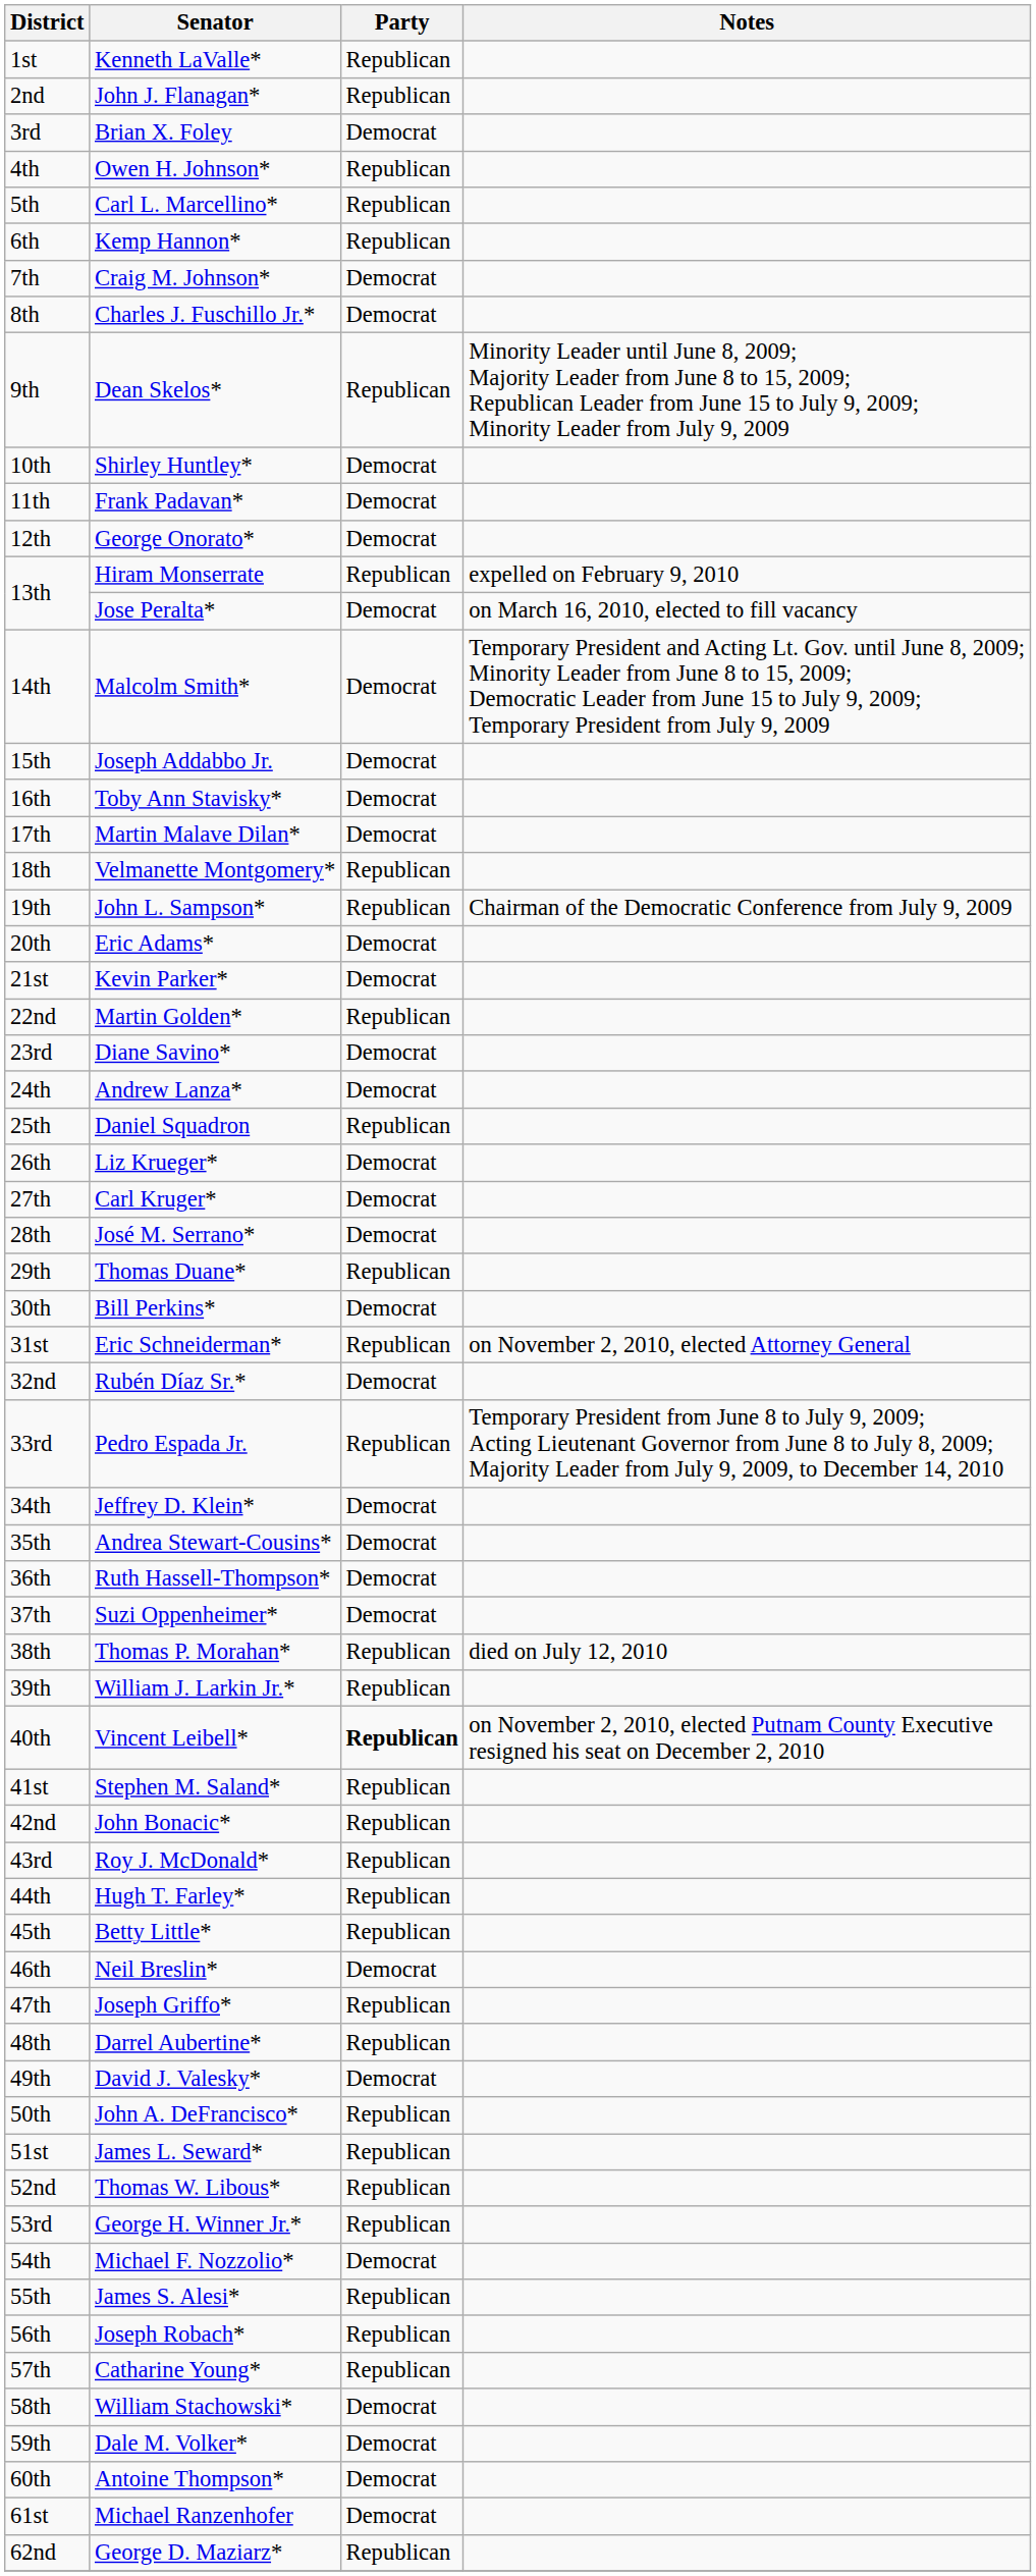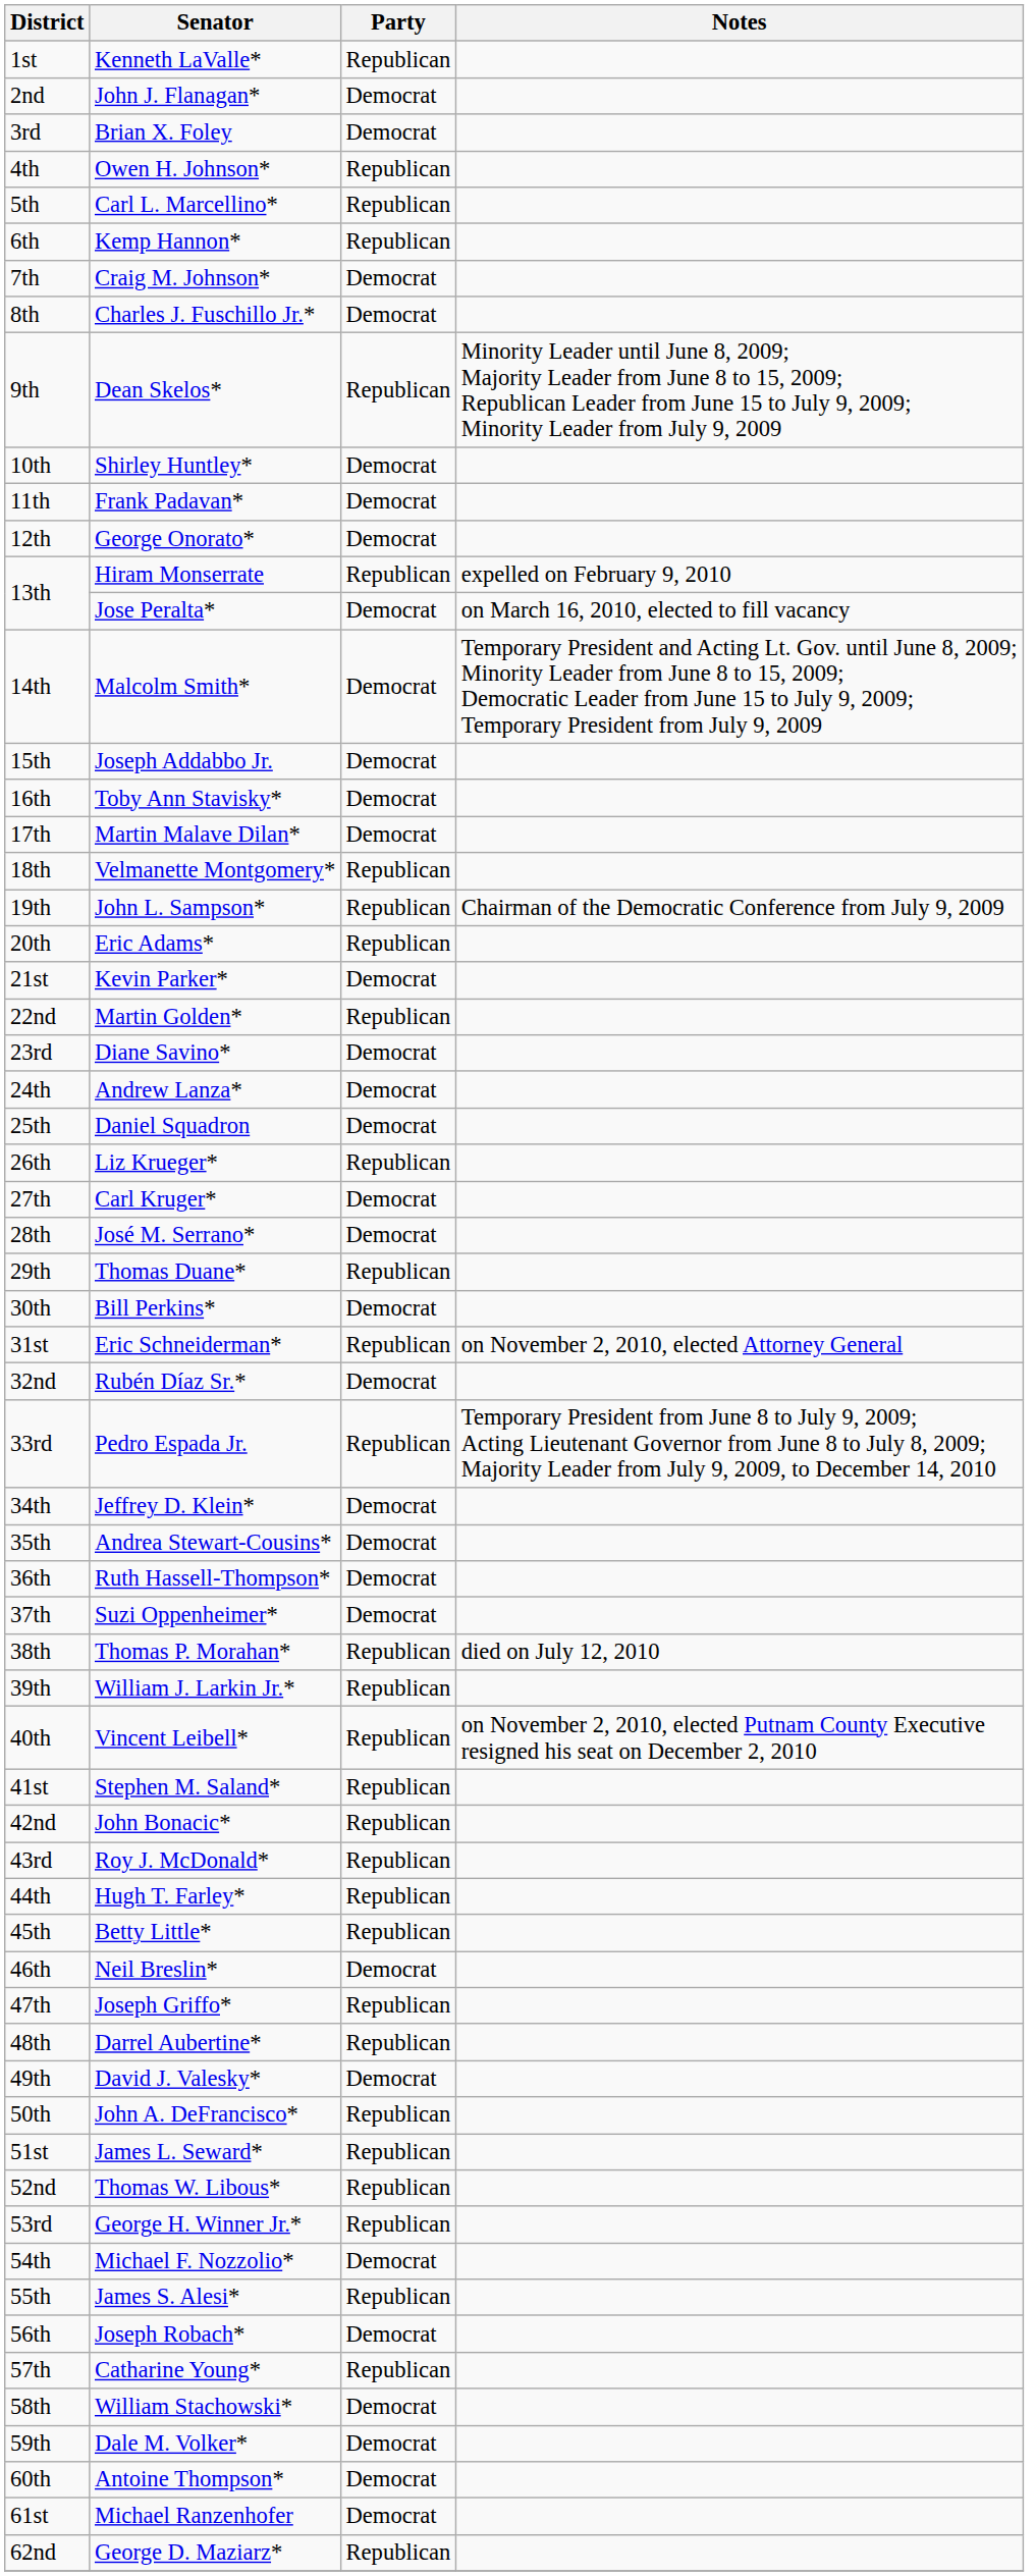John J. Flanagan* | Party: Republican -> Democrat
Eric Adams* | Party: Democrat -> Republican
Daniel Squadron | Party: Republican -> Democrat
Liz Krueger* | Party: Democrat -> Republican
Vincent Leibell* | Party: bold -> normal
Joseph Robach* | Party: Republican -> Democrat
